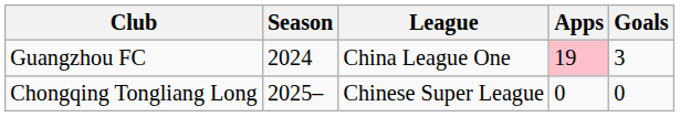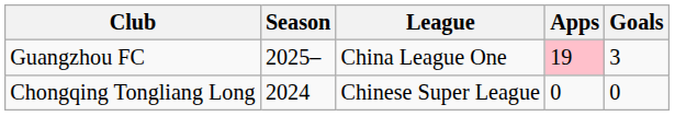Guangzhou FC | Season: 2024 -> 2025–
Chongqing Tongliang Long | Season: 2025– -> 2024
